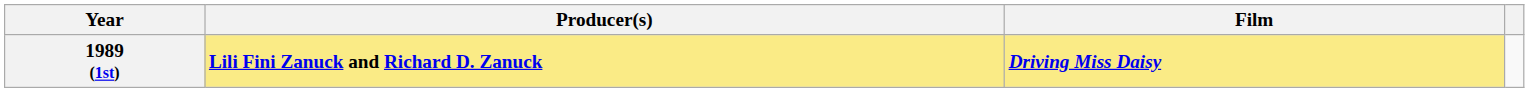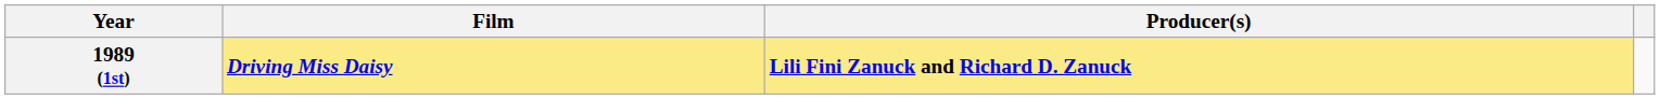columns swapped: Film <-> Producer(s)
